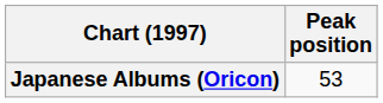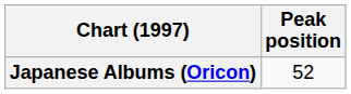Japanese Albums (Oricon) | Peak position: 53 -> 52
